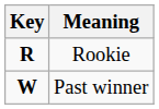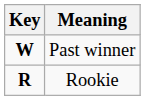rows swapped: Rookie <-> Past winner
